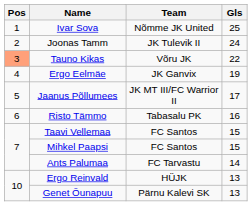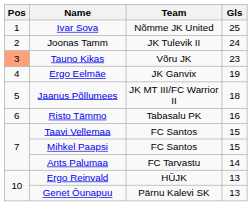Tauno Kikas | Gls: 22 -> 23
Jaanus Põllumees | Gls: 17 -> 18
